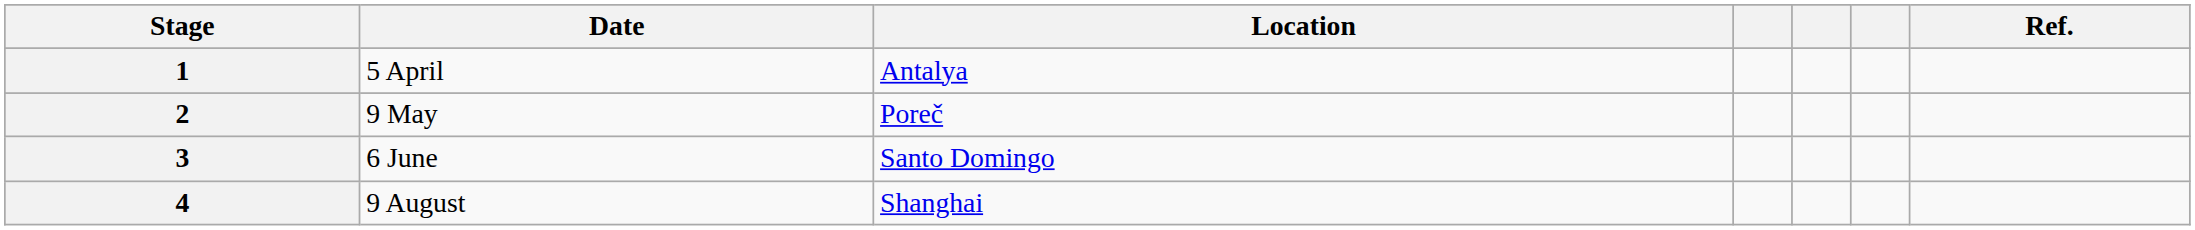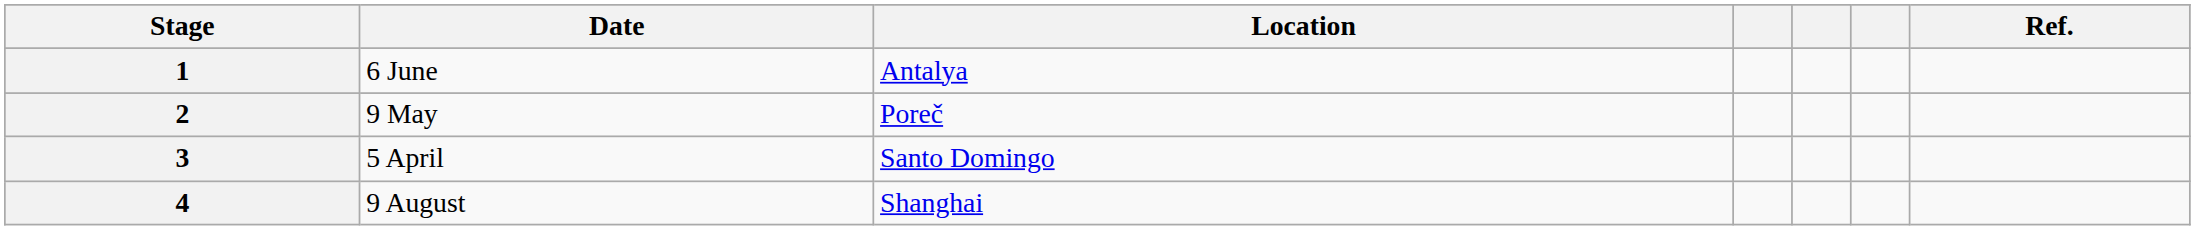1 | Date: 5 April -> 6 June
3 | Date: 6 June -> 5 April
